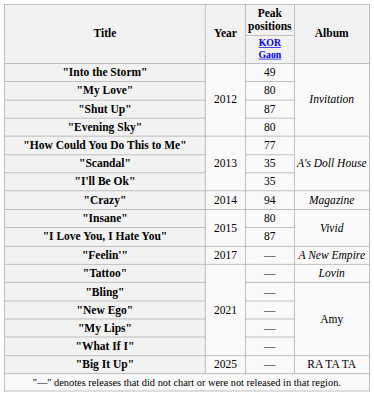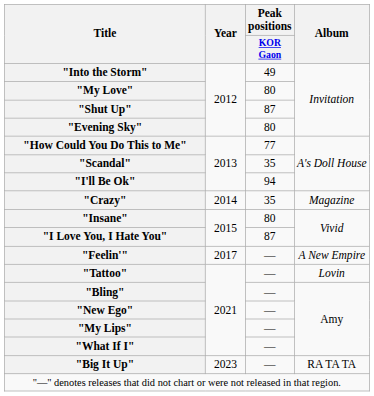"I'll Be Ok" | Peak positions / KOR Gaon: 35 -> 94
"Crazy" | Peak positions / KOR Gaon: 94 -> 35
"Big It Up" | Year: 2025 -> 2023
